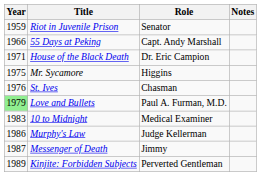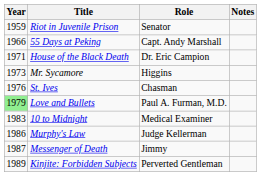Mr. Sycamore | Year: 1975 -> 1973
